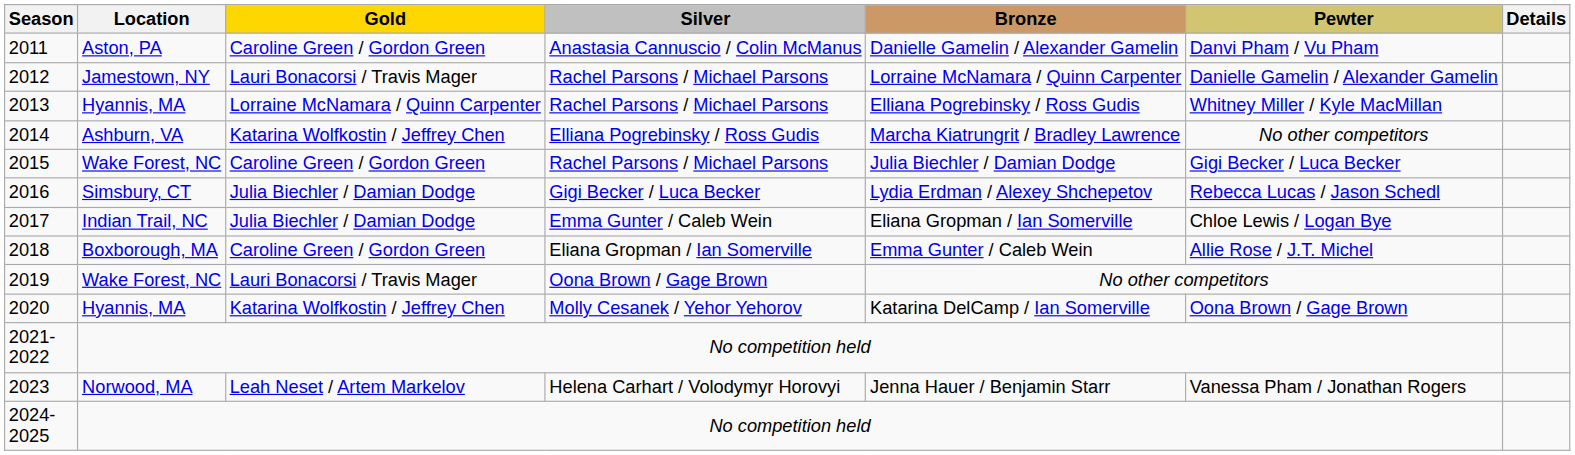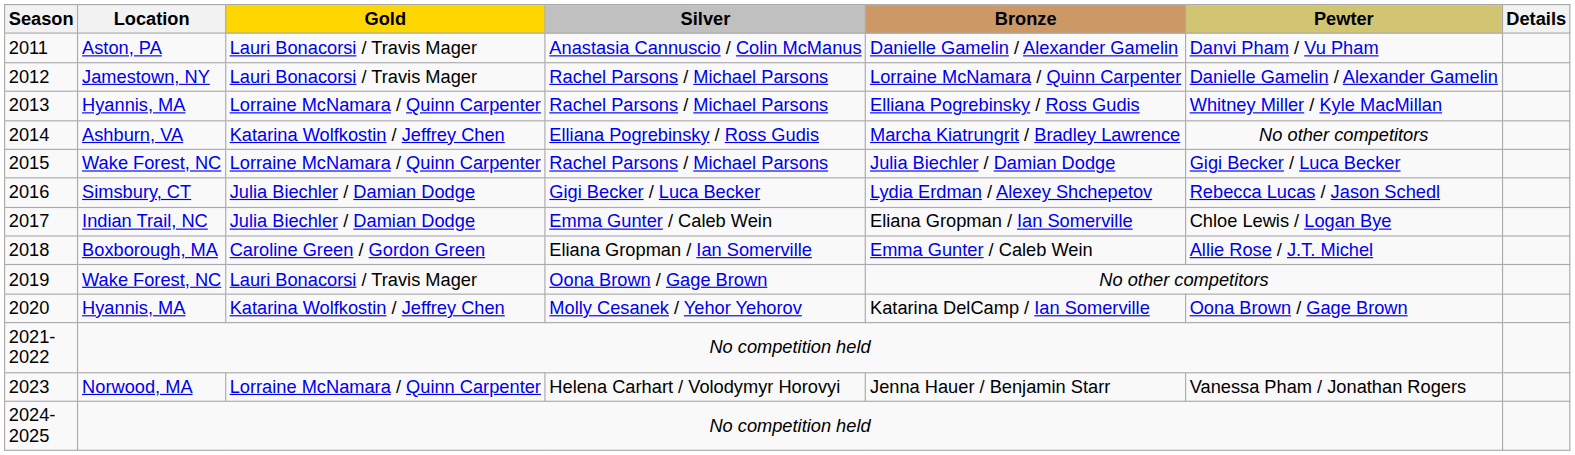2011 | Gold: Caroline Green / Gordon Green -> Lauri Bonacorsi / Travis Mager
2015 | Gold: Caroline Green / Gordon Green -> Lorraine McNamara / Quinn Carpenter
2023 | Gold: Leah Neset / Artem Markelov -> Lorraine McNamara / Quinn Carpenter
